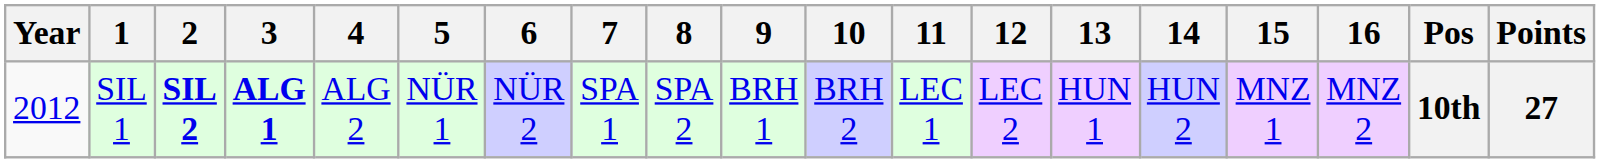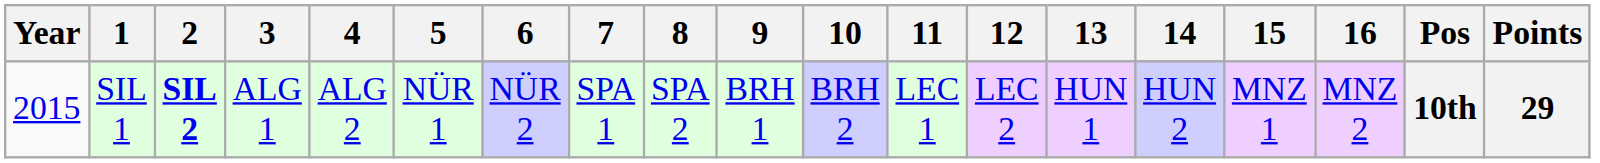SIL 1 | Year: 2012 -> 2015
SIL 1 | 3: bold -> normal
SIL 1 | Points: 27 -> 29
